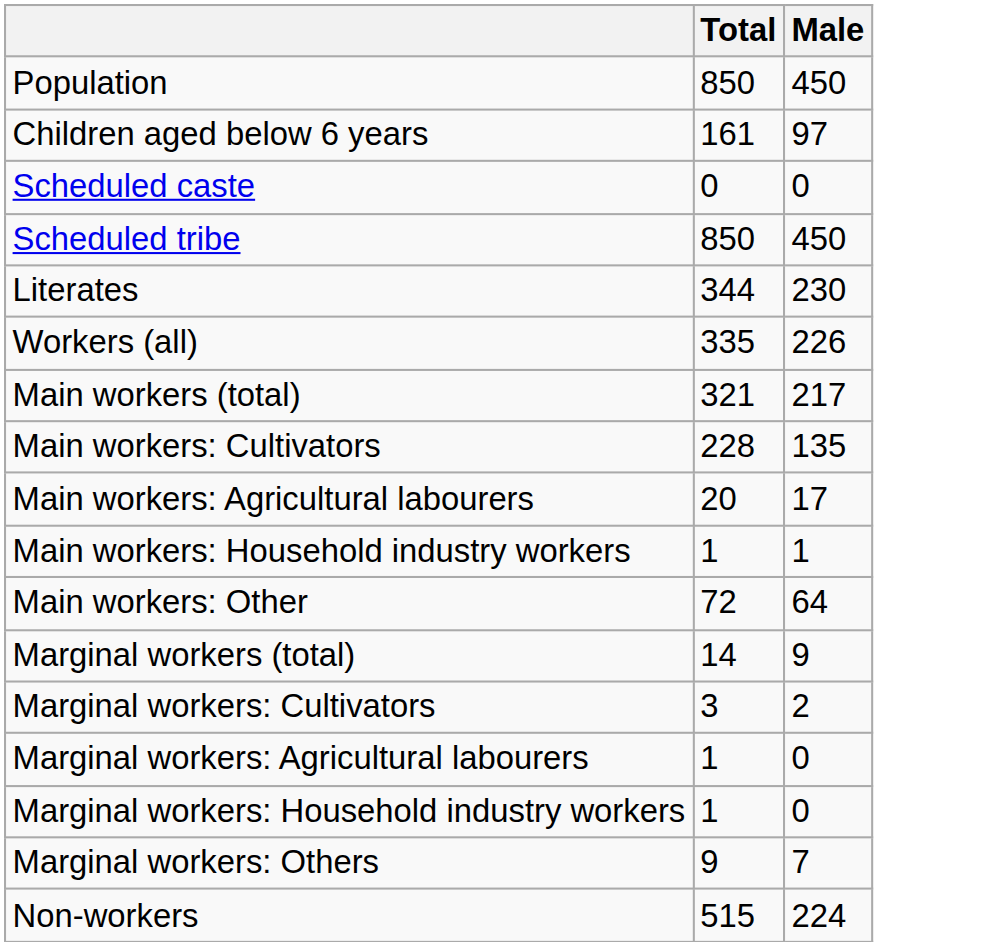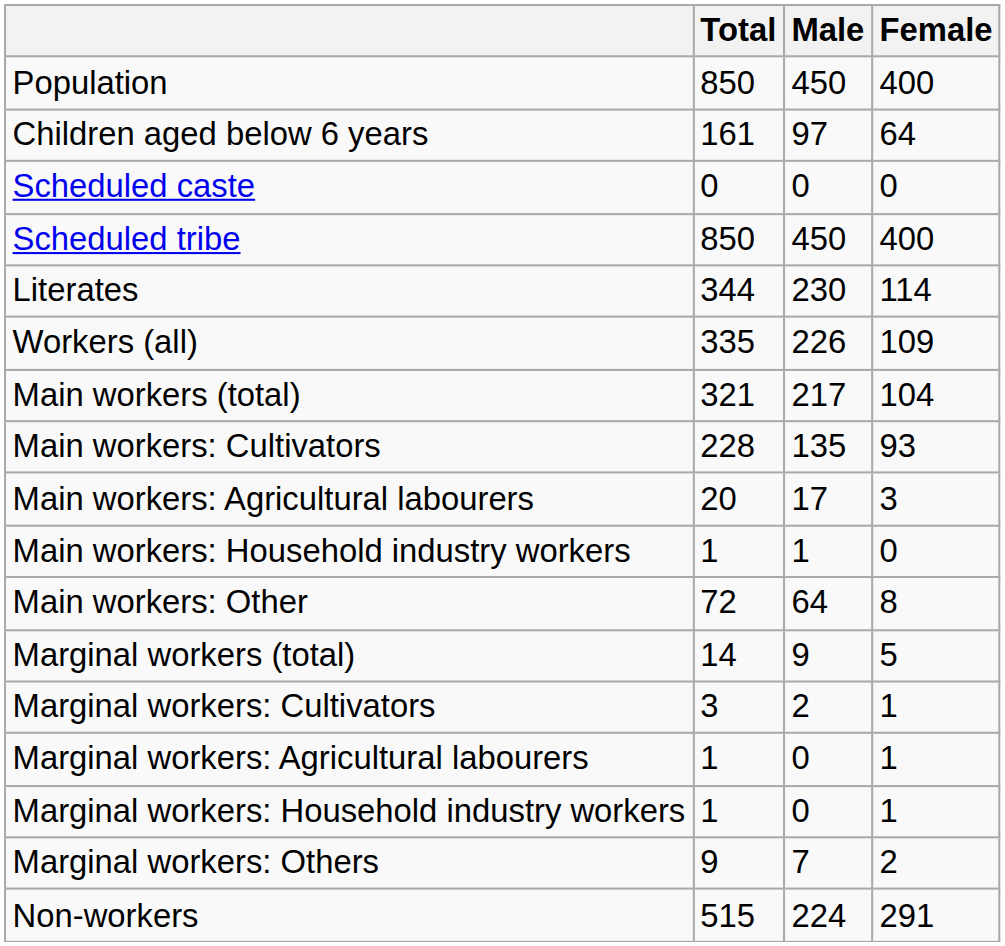+ column: Female | 400 | 64 | 0 | 400 | 114 | 109 | 104 | 93 | 3 | 0 | 8 | 5 | 1 | 1 | 1 | 2 | 291
